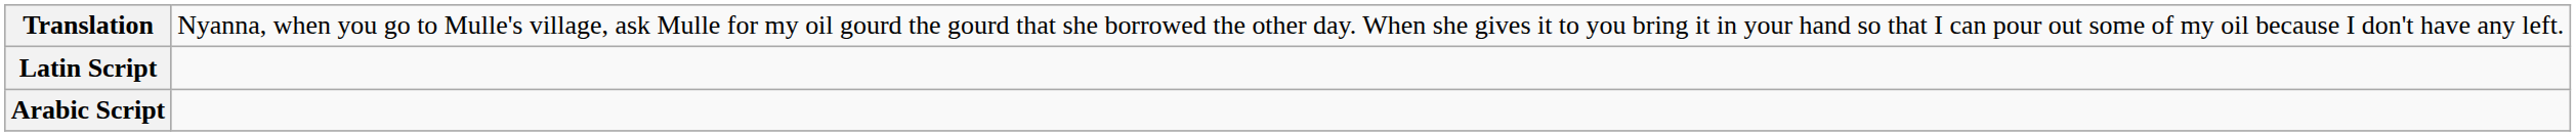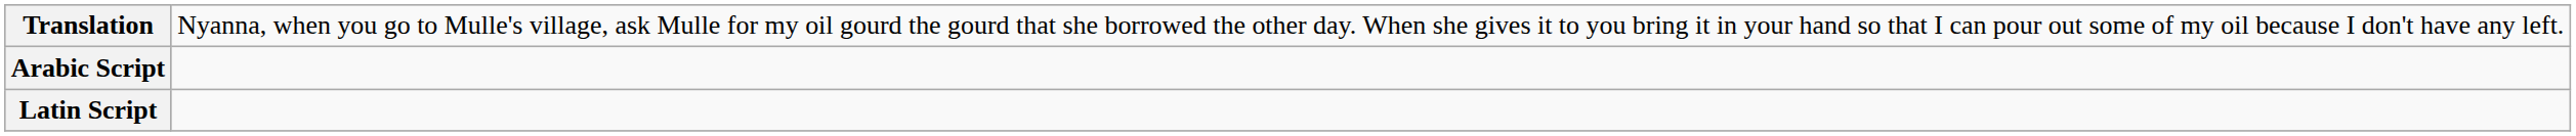rows swapped: Latin Script <-> Arabic Script
